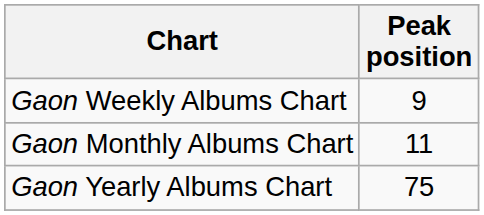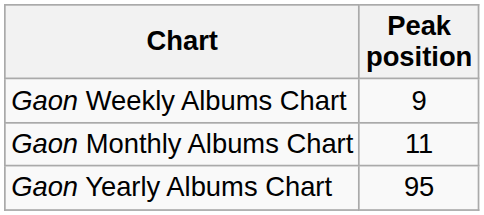Gaon Yearly Albums Chart | Peak position: 75 -> 95
